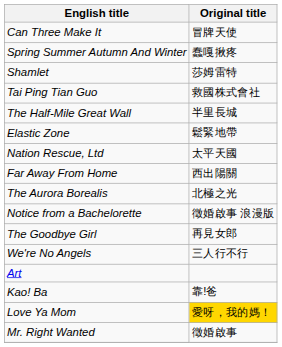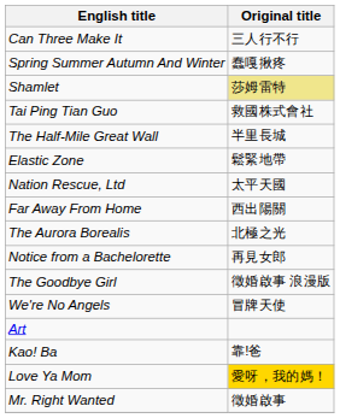Can Three Make It | Original title: 冒牌天使 -> 三人行不行
Shamlet | Original title: no background -> khaki background
Notice from a Bachelorette | Original title: 徵婚啟事 浪漫版 -> 再見女郎
The Goodbye Girl | Original title: 再見女郎 -> 徵婚啟事 浪漫版
We're No Angels | Original title: 三人行不行 -> 冒牌天使
